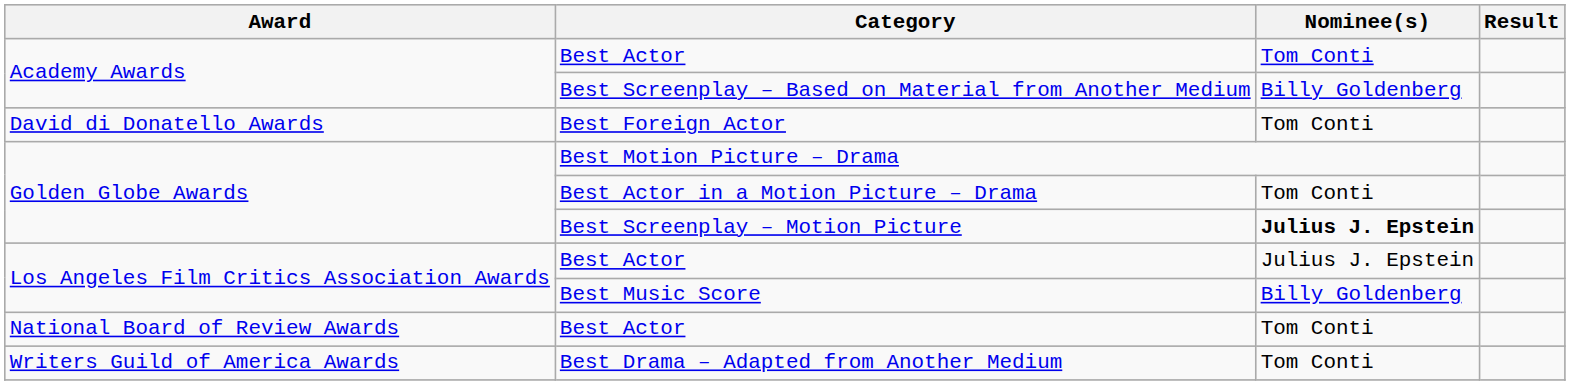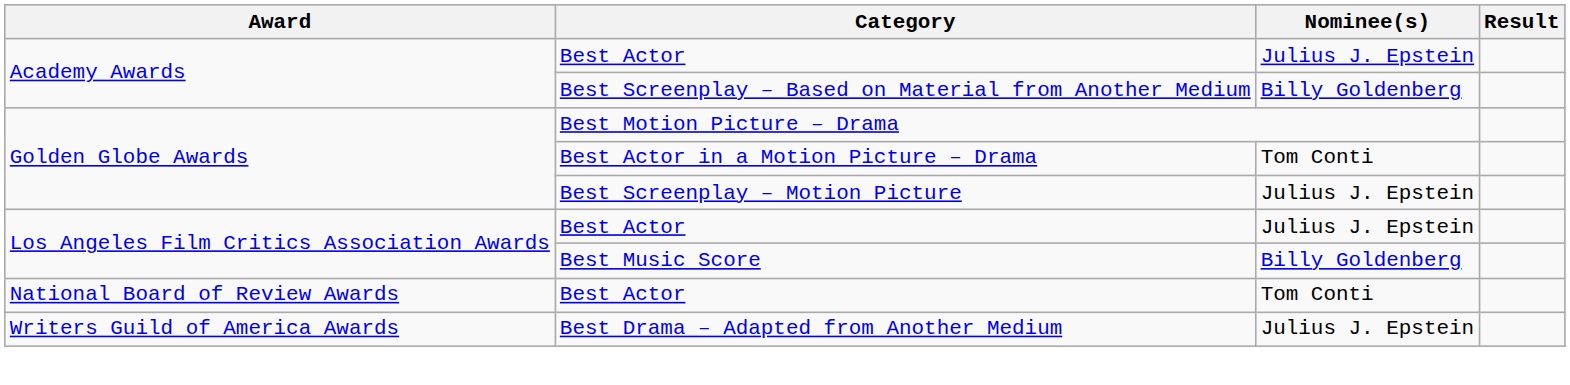Academy Awards / Best Actor | Nominee(s): Tom Conti -> Julius J. Epstein
- row: David di Donatello Awards | Best Foreign Actor | Tom Conti
Best Screenplay – Motion Picture | Nominee(s): bold -> normal
Best Drama – Adapted from Another Medium | Nominee(s): Tom Conti -> Julius J. Epstein
